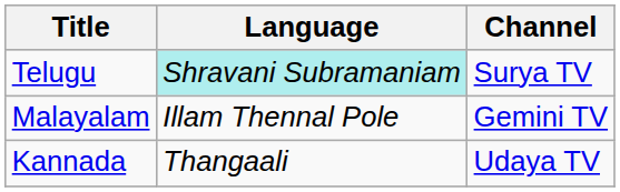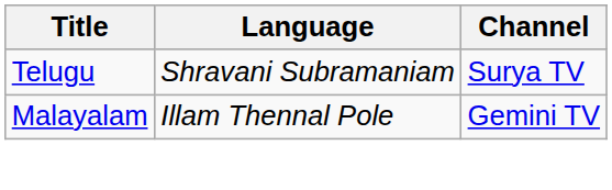Telugu | Language: paleturquoise background -> no background
- row: Kannada | Thangaali | Udaya TV
